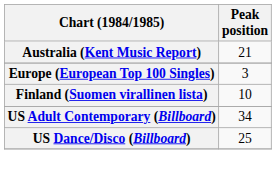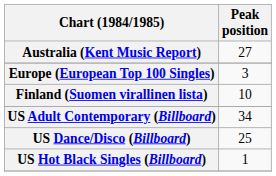Australia (Kent Music Report) | Peak position: 21 -> 27
+ row: US Hot Black Singles (Billboard) | 1
